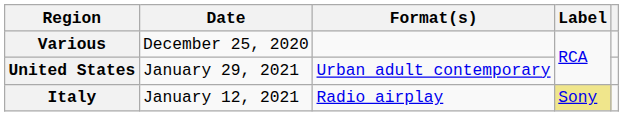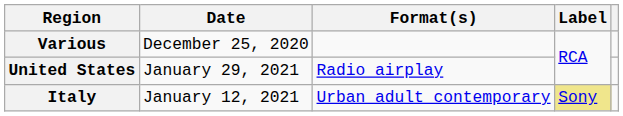United States | Format(s): Urban adult contemporary -> Radio airplay
Italy | Format(s): Radio airplay -> Urban adult contemporary
